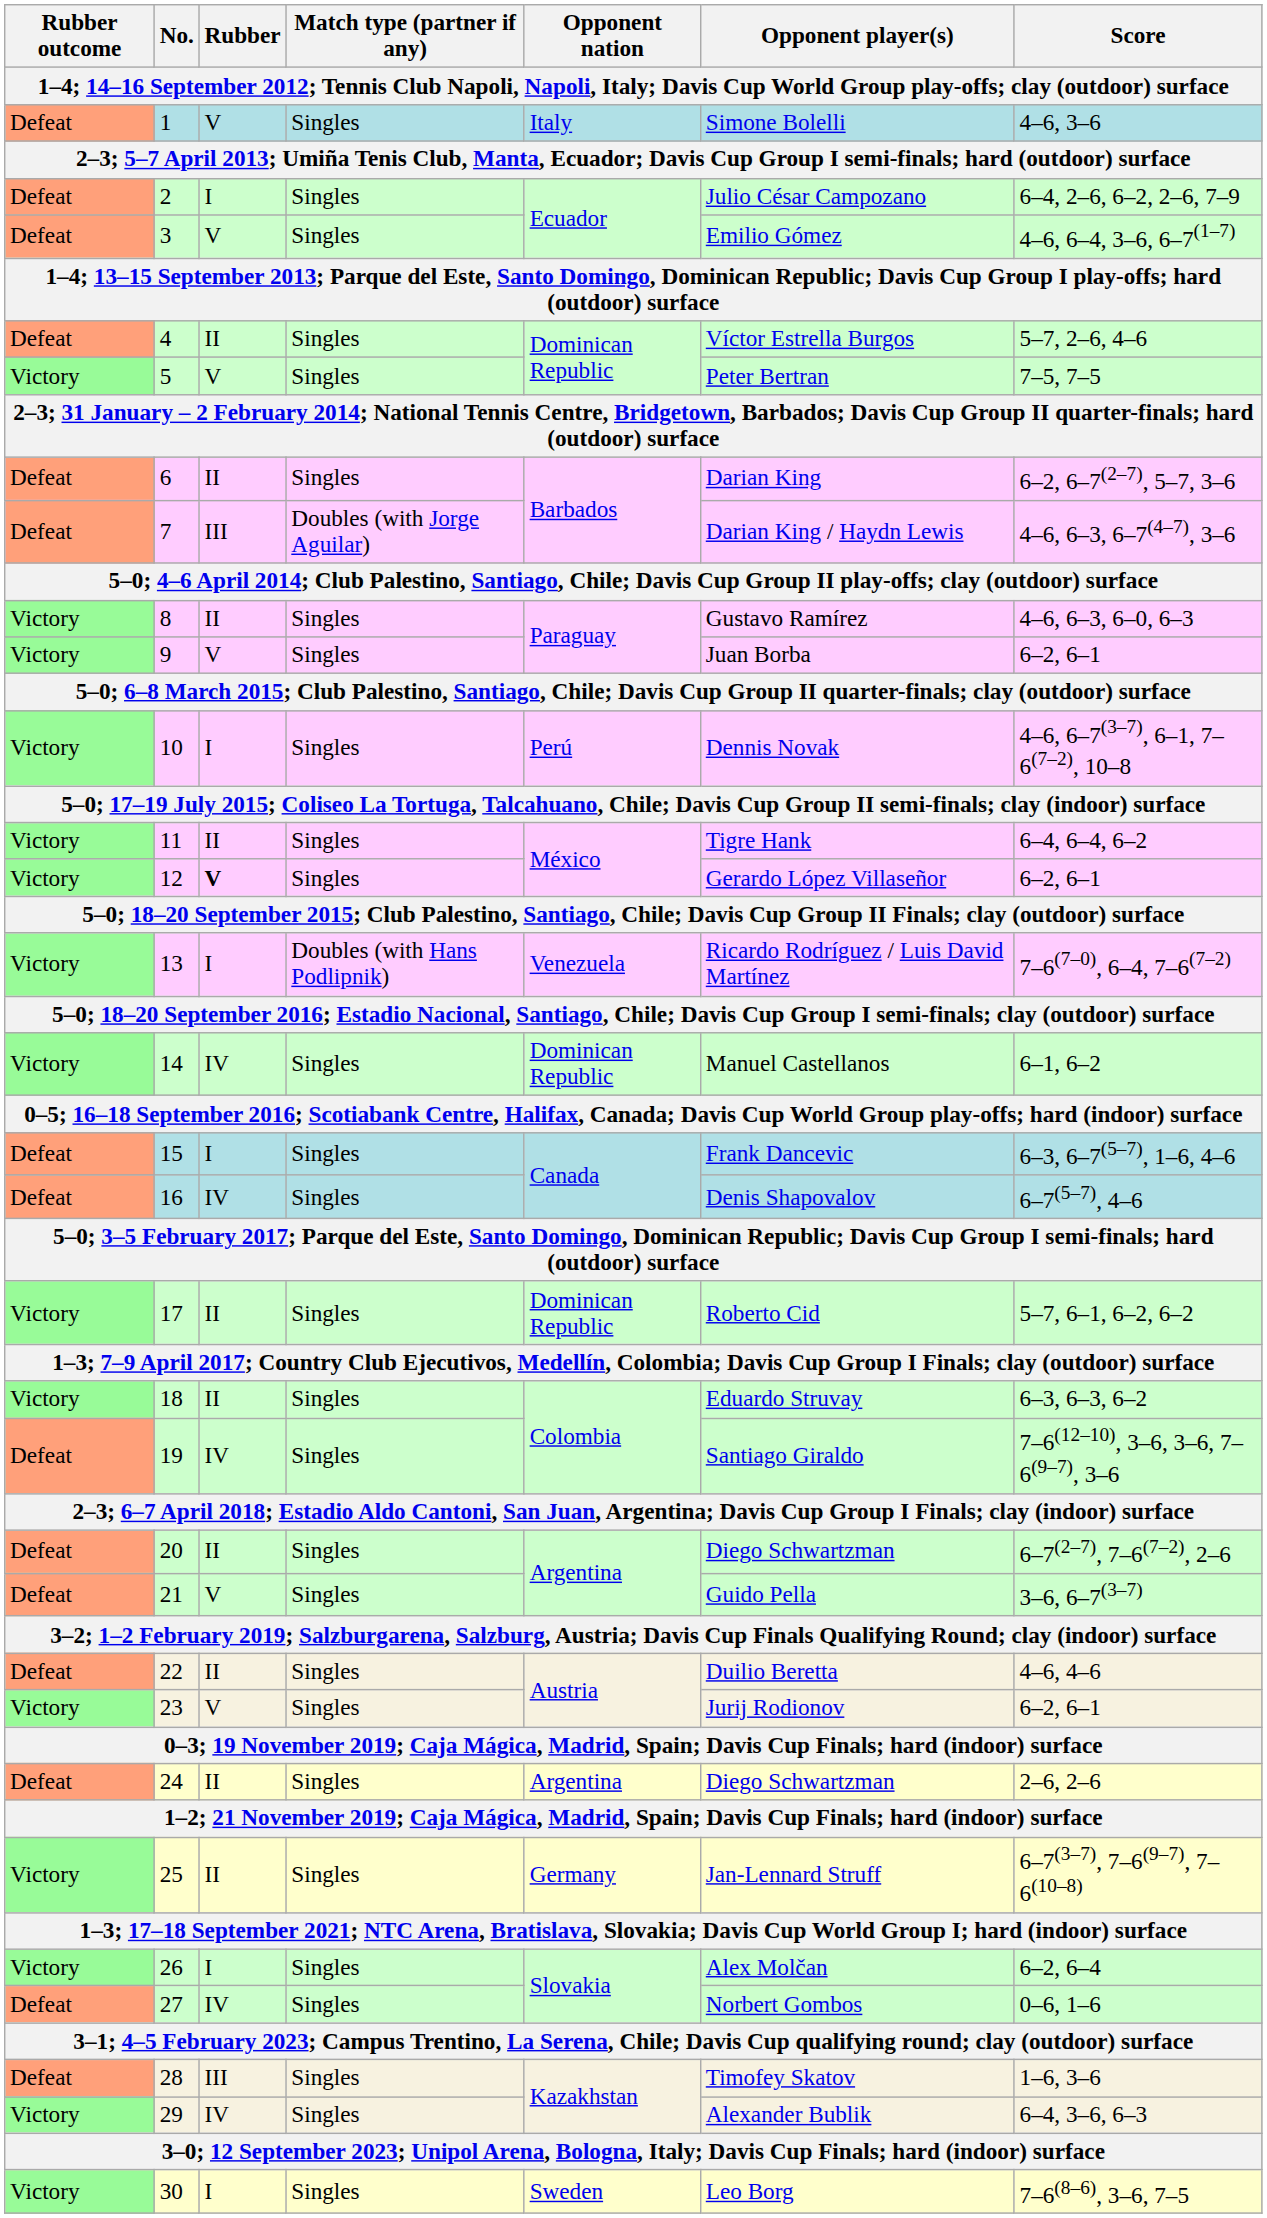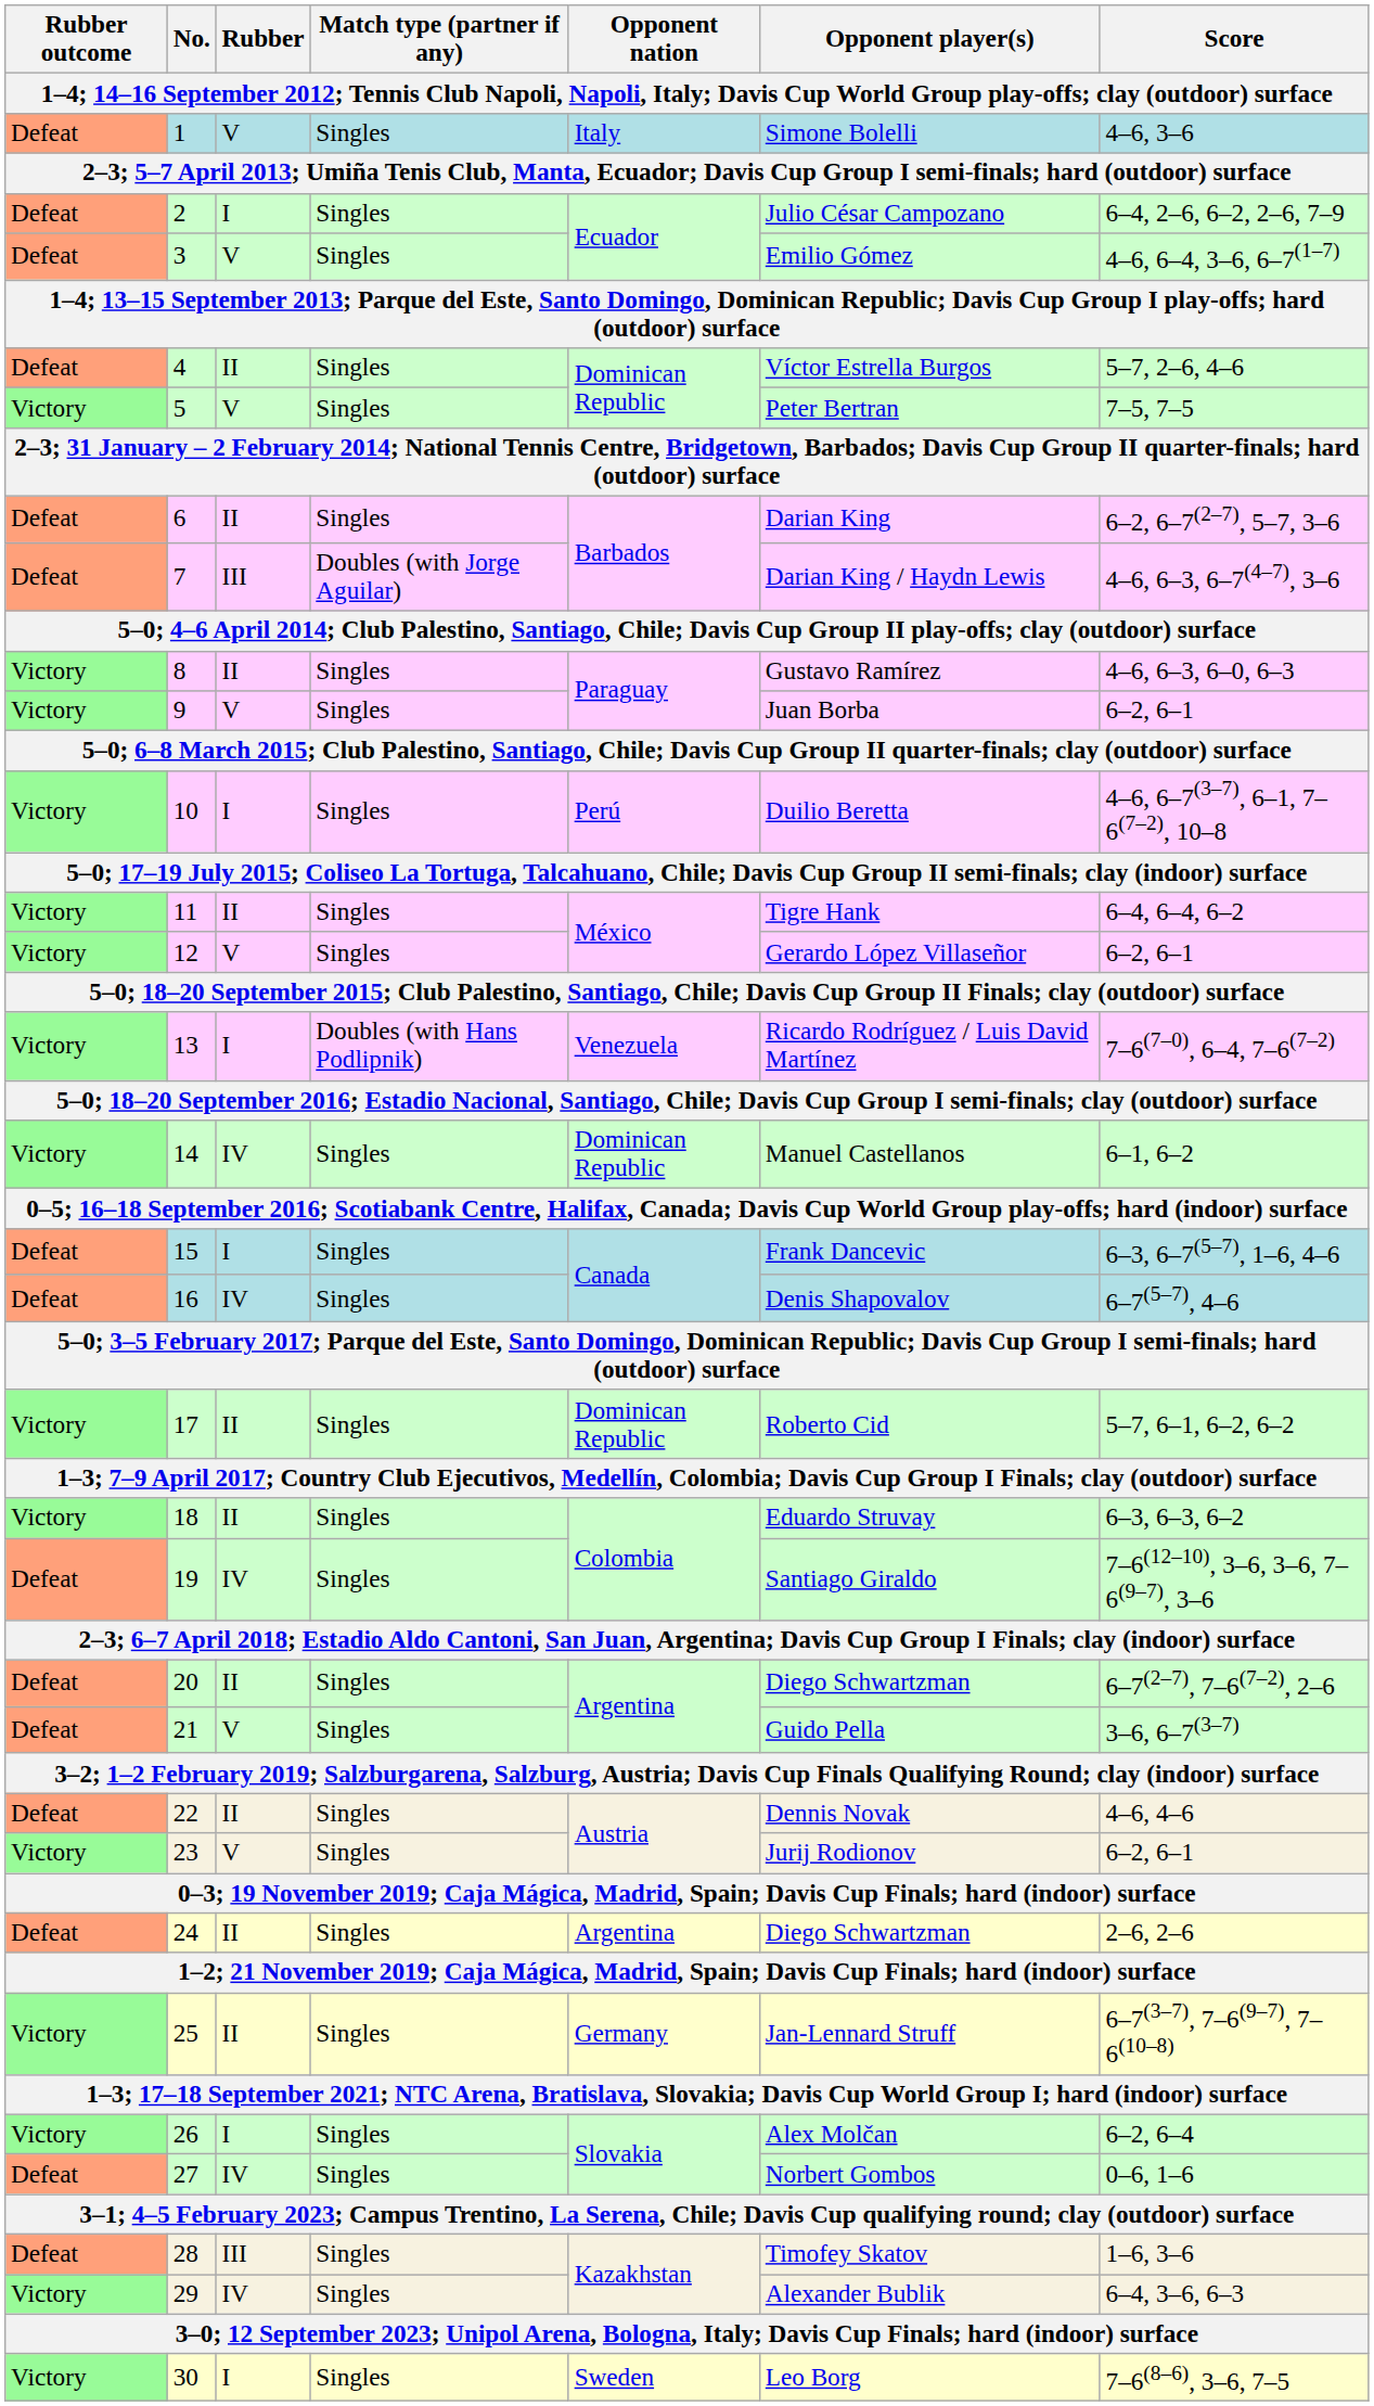10 | Opponent player(s): Dennis Novak -> Duilio Beretta
12 | Rubber: bold -> normal
22 | Opponent player(s): Duilio Beretta -> Dennis Novak
